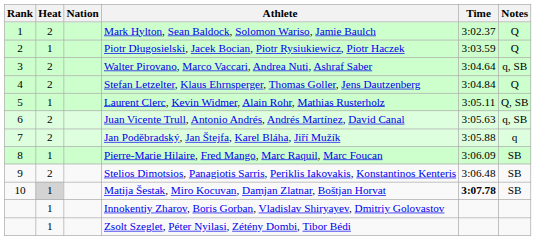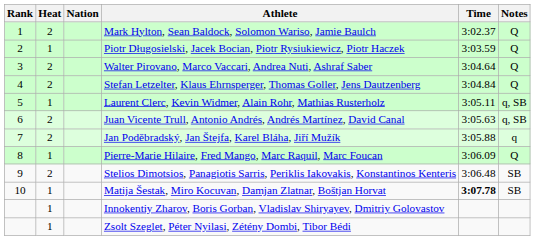Walter Pirovano, Marco Vaccari, Andrea Nuti, Ashraf Saber | Notes: q, SB -> Q
Laurent Clerc, Kevin Widmer, Alain Rohr, Mathias Rusterholz | Notes: Q, SB -> q, SB
Pierre-Marie Hilaire, Fred Mango, Marc Raquil, Marc Foucan | Notes: SB -> Q
Matija Šestak, Miro Kocuvan, Damjan Zlatnar, Boštjan Horvat | Heat: lightgrey background -> no background
